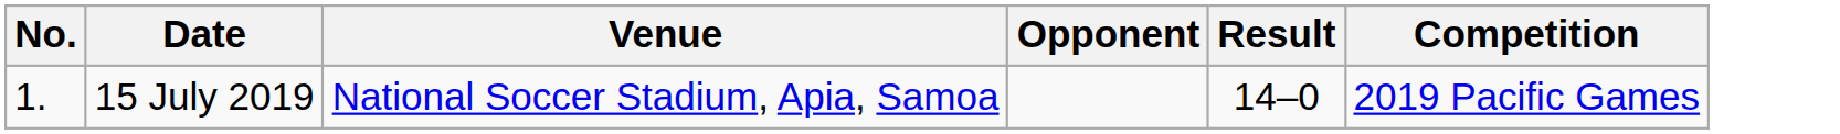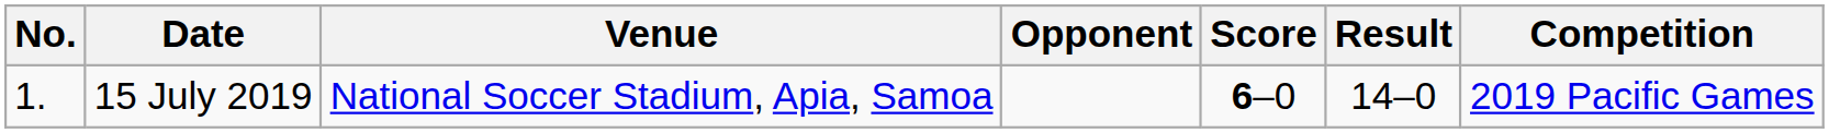+ column: Score | 6–0
